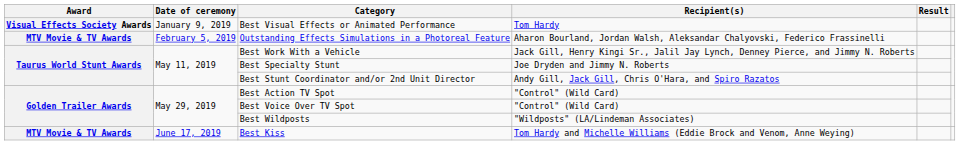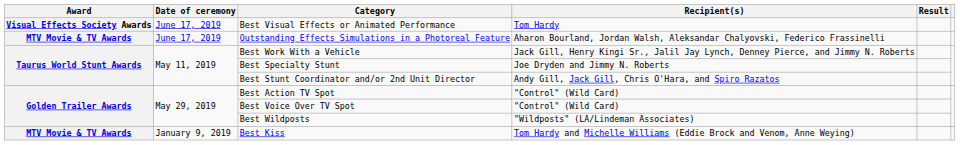Best Visual Effects or Animated Performance | Date of ceremony: January 9, 2019 -> June 17, 2019
Outstanding Effects Simulations in a Photoreal Feature | Date of ceremony: February 5, 2019 -> June 17, 2019
Best Kiss | Date of ceremony: June 17, 2019 -> January 9, 2019
